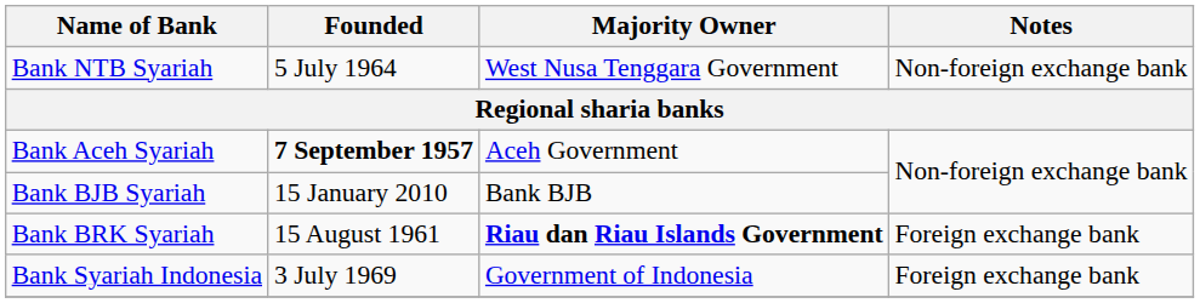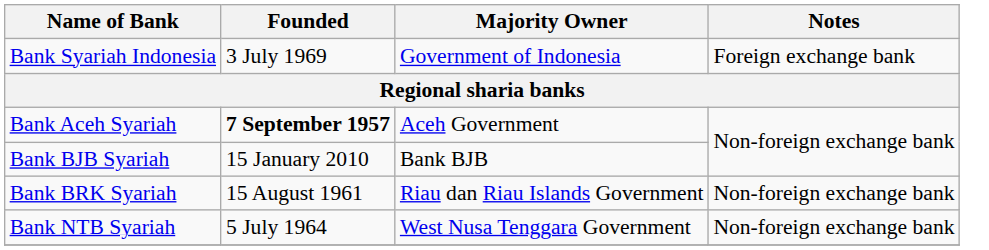rows swapped: Bank Syariah Indonesia <-> Bank NTB Syariah
Bank BRK Syariah | Majority Owner: bold -> normal
Bank BRK Syariah | Notes: Foreign exchange bank -> Non-foreign exchange bank
